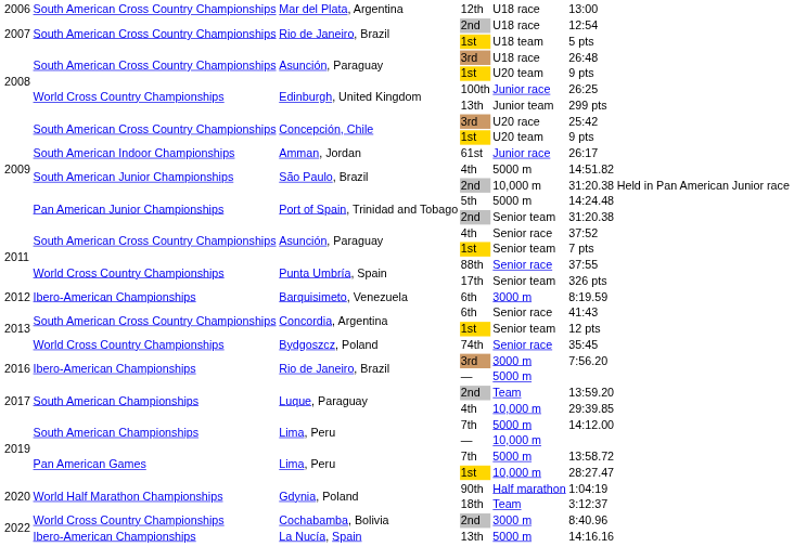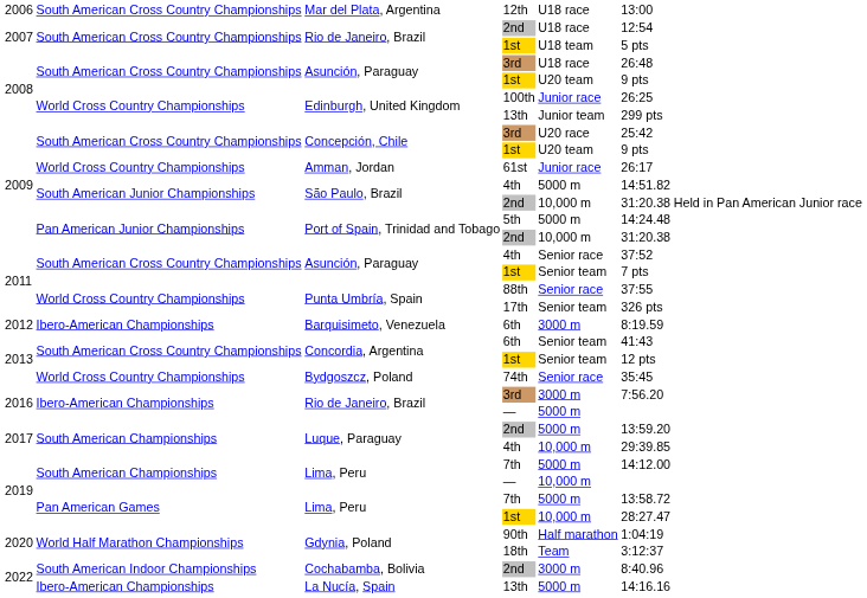Amman, Jordan | column 2: South American Indoor Championships -> World Cross Country Championships
Port of Spain, Trinidad and Tobago / 2nd | column 5: Senior team -> 10,000 m
Concordia, Argentina / 6th | column 5: Senior race -> Senior team
Luque, Paraguay / 2nd | column 5: Team -> 5000 m
Cochabamba, Bolivia | column 2: World Cross Country Championships -> South American Indoor Championships
